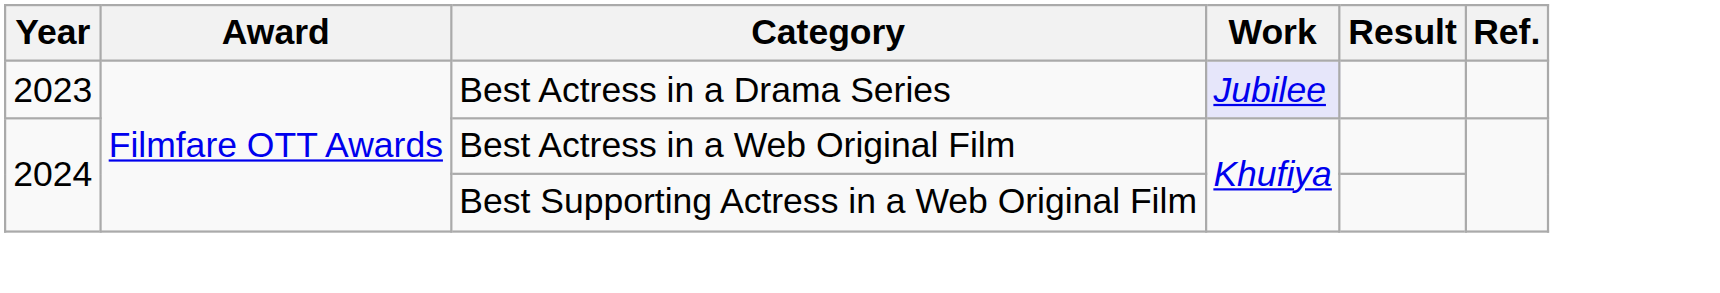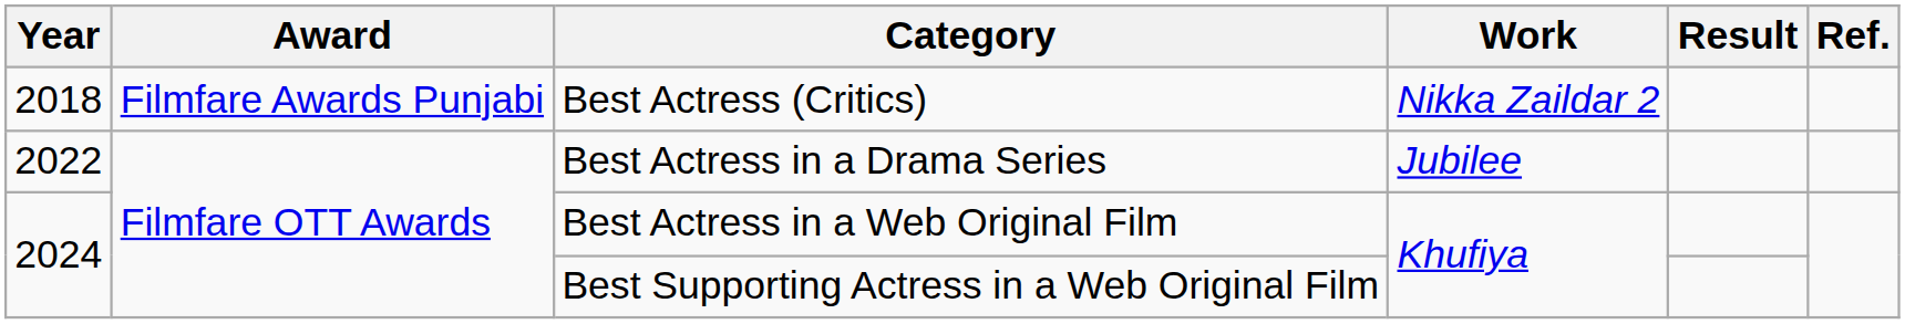+ row: 2018 | Filmfare Awards Punjabi | Best Actress (Critics) | Nikka Zaildar 2
Best Actress in a Drama Series | Year: 2023 -> 2022
Best Actress in a Drama Series | Work: lavender background -> no background
